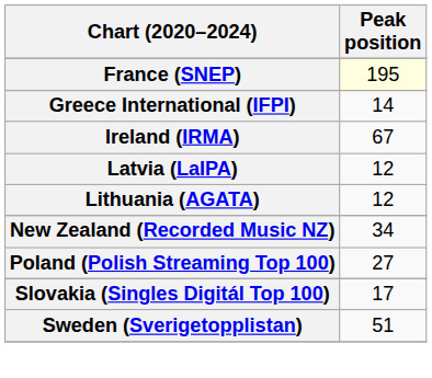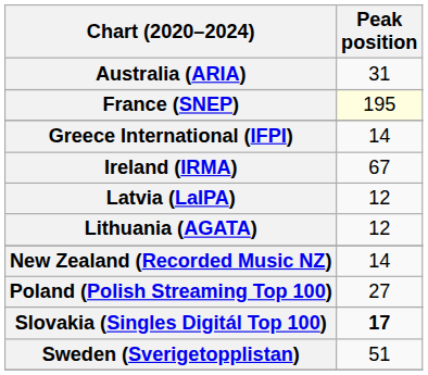+ row: Australia (ARIA) | 31
New Zealand (Recorded Music NZ) | Peak position: 34 -> 14
Slovakia (Singles Digitál Top 100) | Peak position: normal -> bold
